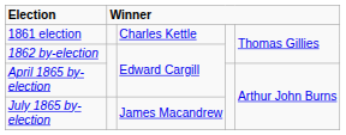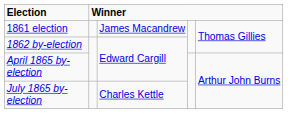1861 election | column 3: Charles Kettle -> James Macandrew
July 1865 by-election | column 3: James Macandrew -> Charles Kettle
